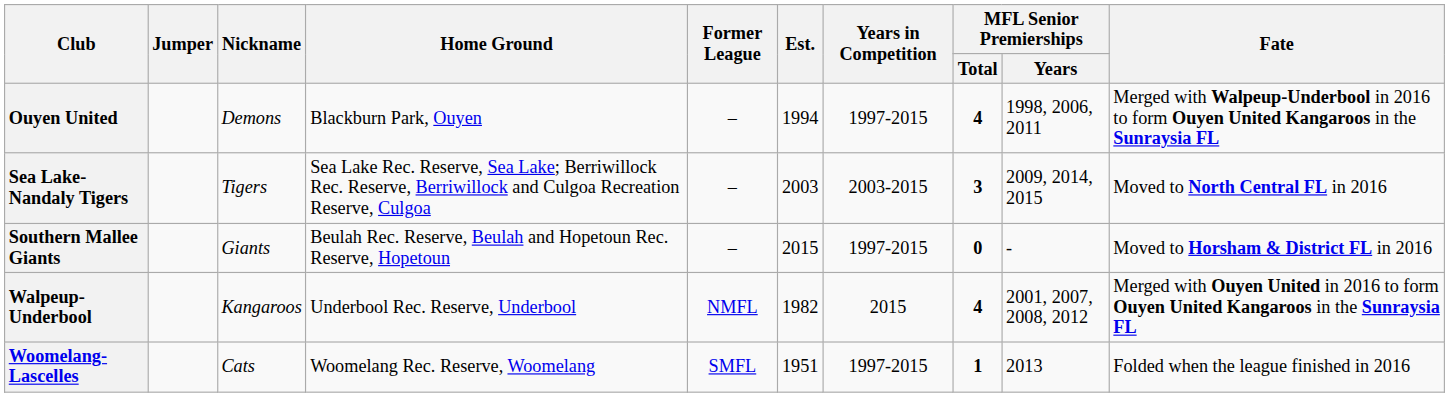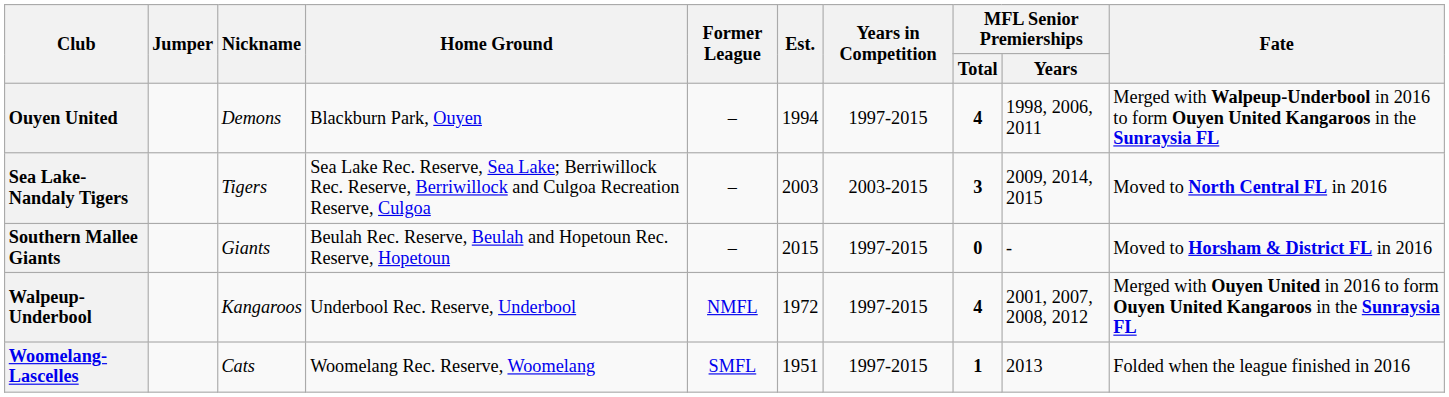Walpeup-Underbool | Est.: 1982 -> 1972
Walpeup-Underbool | Years in Competition: 2015 -> 1997-2015
